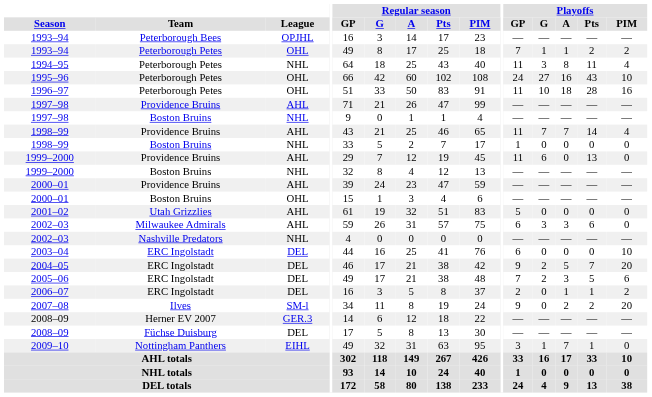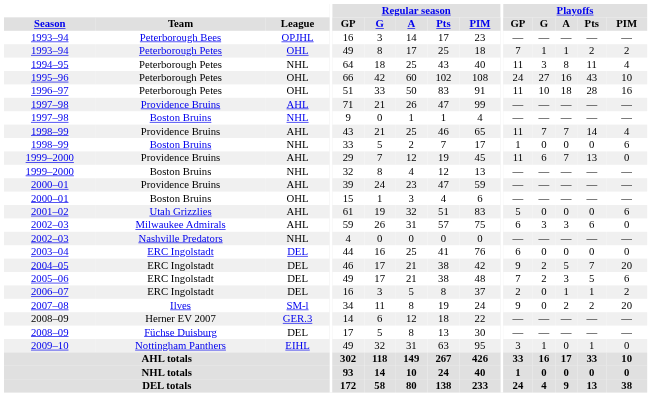1998–99 / Boston Bruins | Playoffs / PIM: 0 -> 6
1999–2000 / Providence Bruins | Playoffs / A: 0 -> 7
2001–02 | Playoffs / PIM: 0 -> 6
2003–04 | Playoffs / PIM: 10 -> 0
2009–10 | Playoffs / A: 7 -> 0
